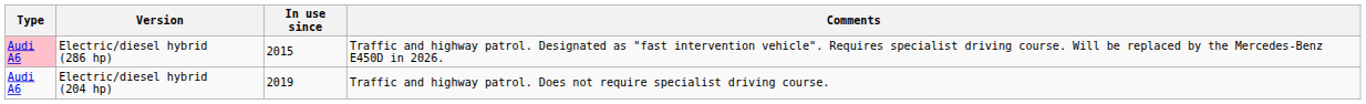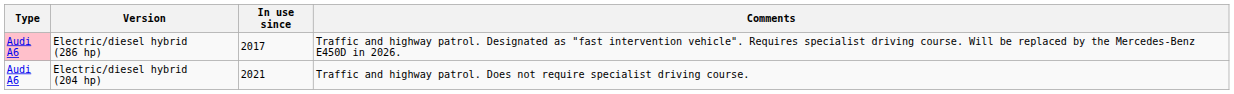Electric/diesel hybrid (286 hp) | In use since: 2015 -> 2017
Electric/diesel hybrid (204 hp) | In use since: 2019 -> 2021
